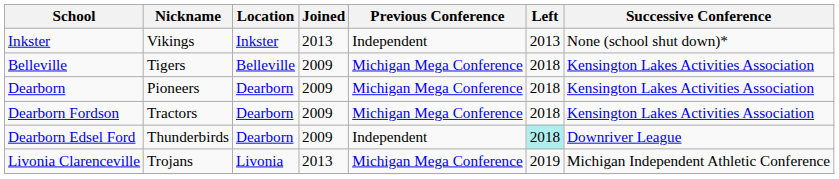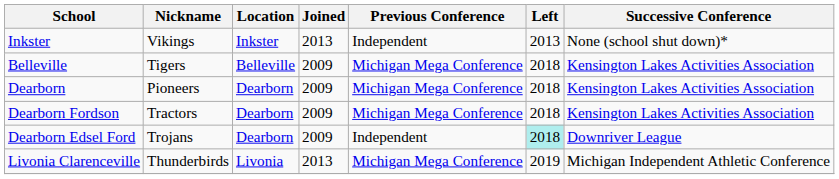Dearborn Edsel Ford | Nickname: Thunderbirds -> Trojans
Livonia Clarenceville | Nickname: Trojans -> Thunderbirds
